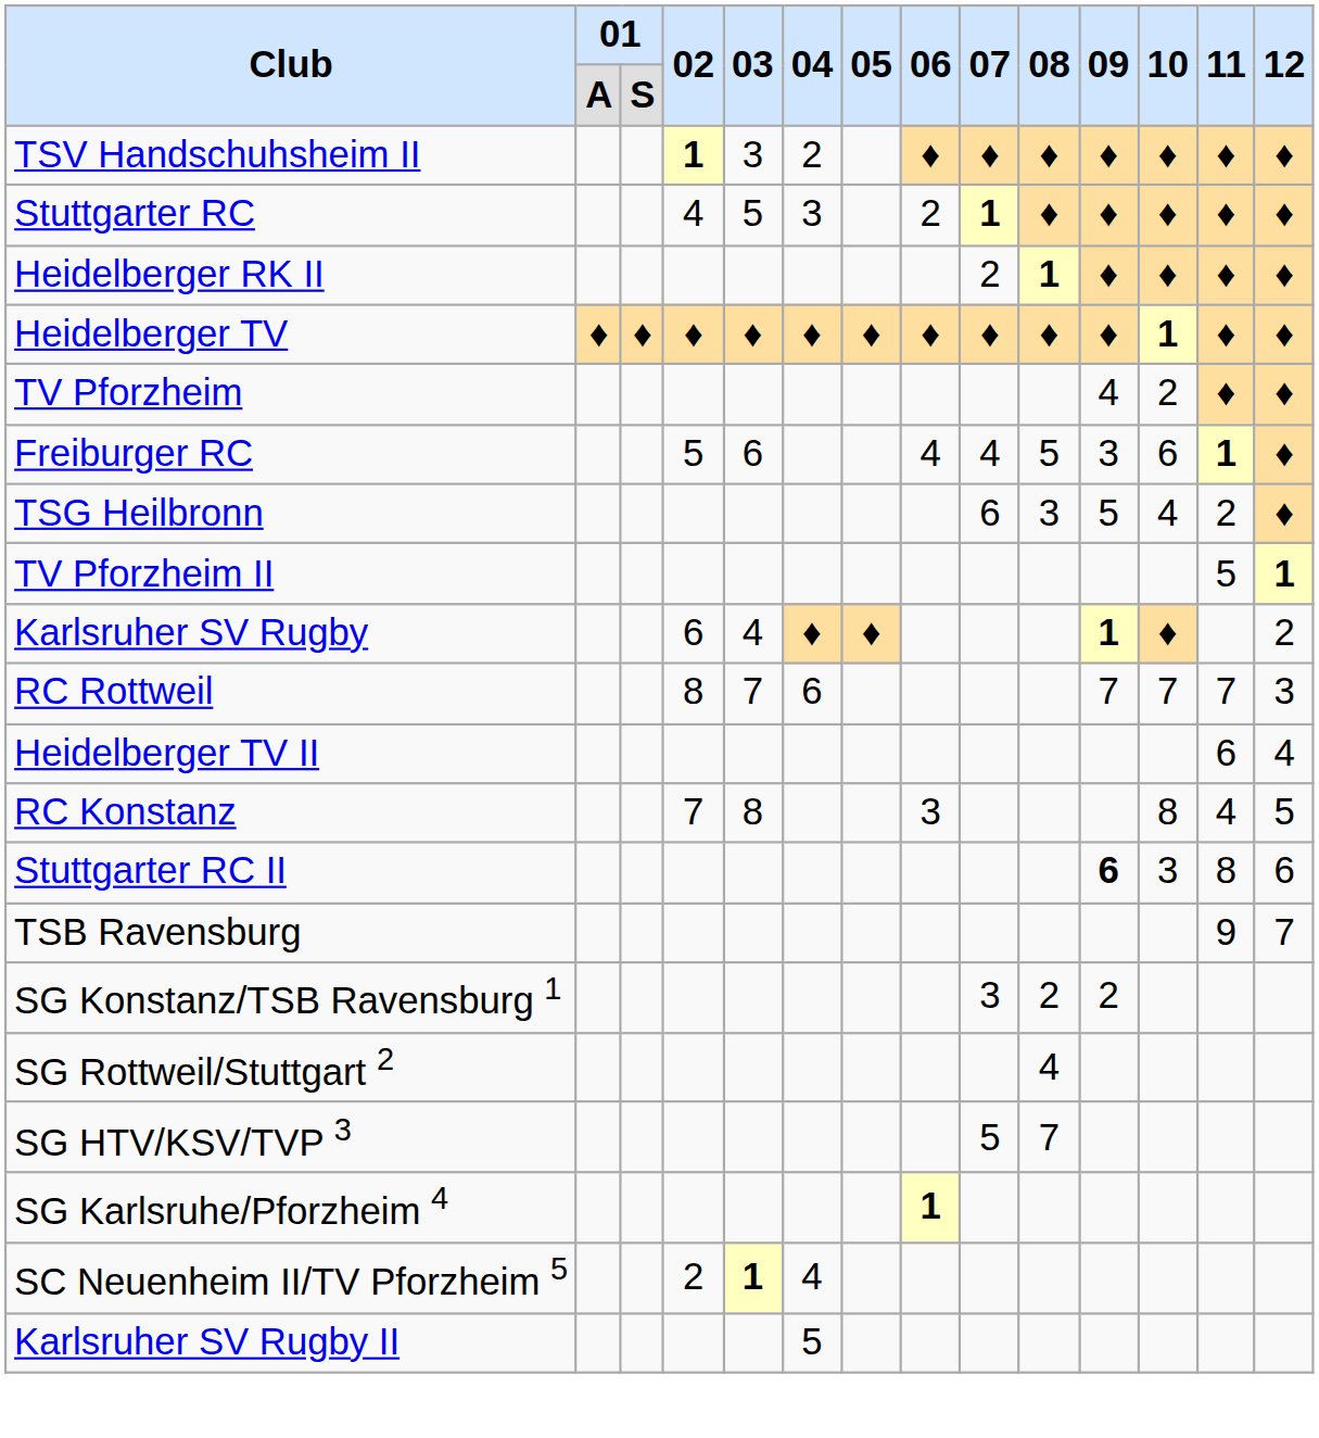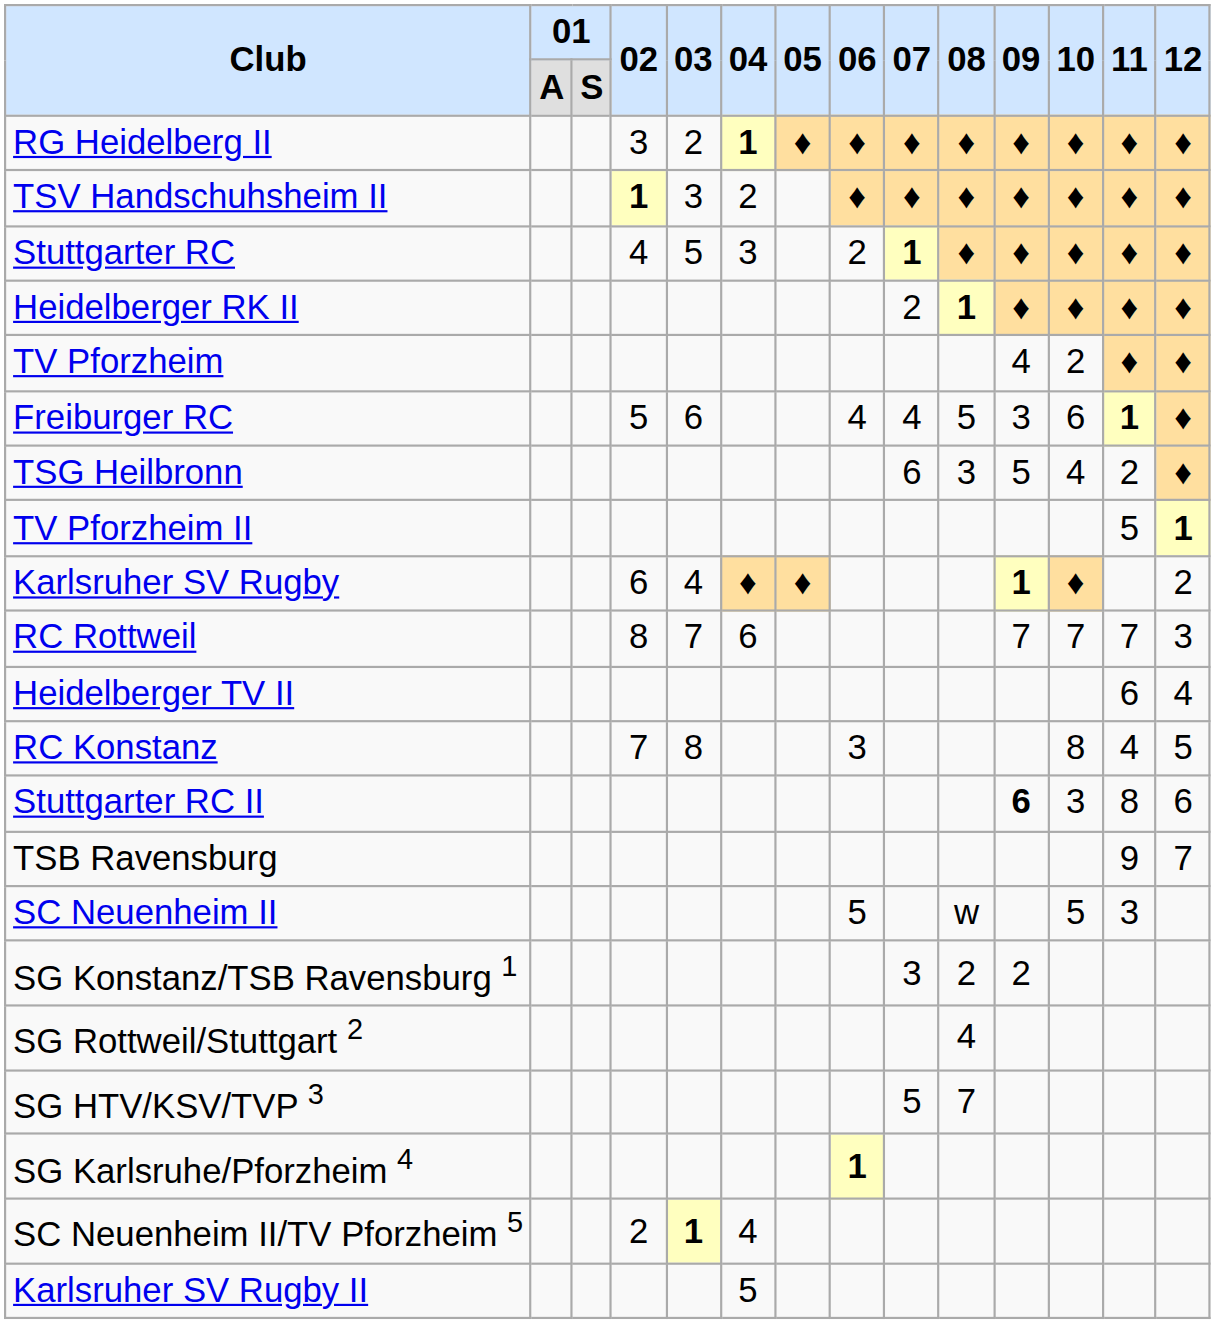+ row: RG Heidelberg II | 3 | 2 | 1 | ♦ | ♦ | ♦ | ♦ | ♦ | ♦ | ♦ | ♦
- row: Heidelberger TV | ♦ | ♦ | ♦ | ♦ | ♦ | ♦ | ♦ | ♦ | ♦ | ♦ | 1 | ♦ | ♦
+ row: SC Neuenheim II | 5 | w | 5 | 3
